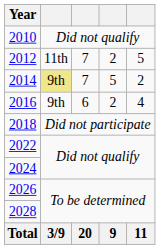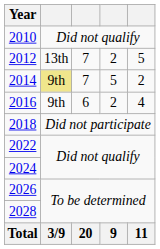2012 | column 2: 11th -> 13th
